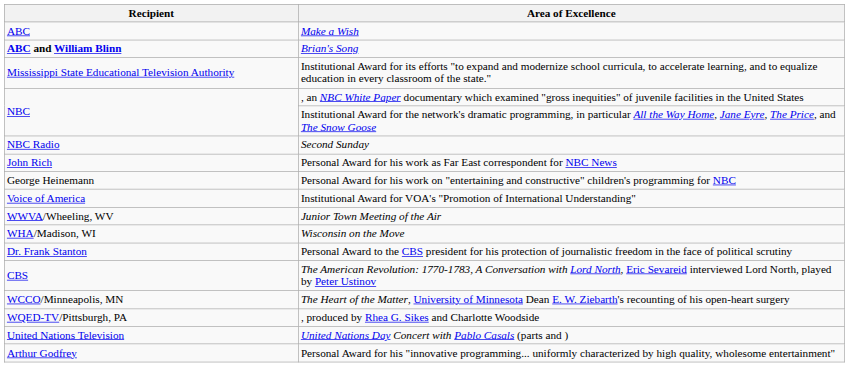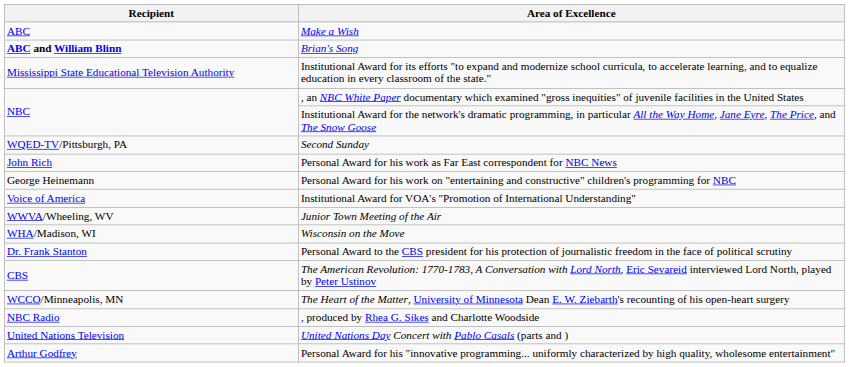Second Sunday | Recipient: NBC Radio -> WQED-TV/Pittsburgh, PA
, produced by Rhea G. Sikes and Charlotte Woodside | Recipient: WQED-TV/Pittsburgh, PA -> NBC Radio
